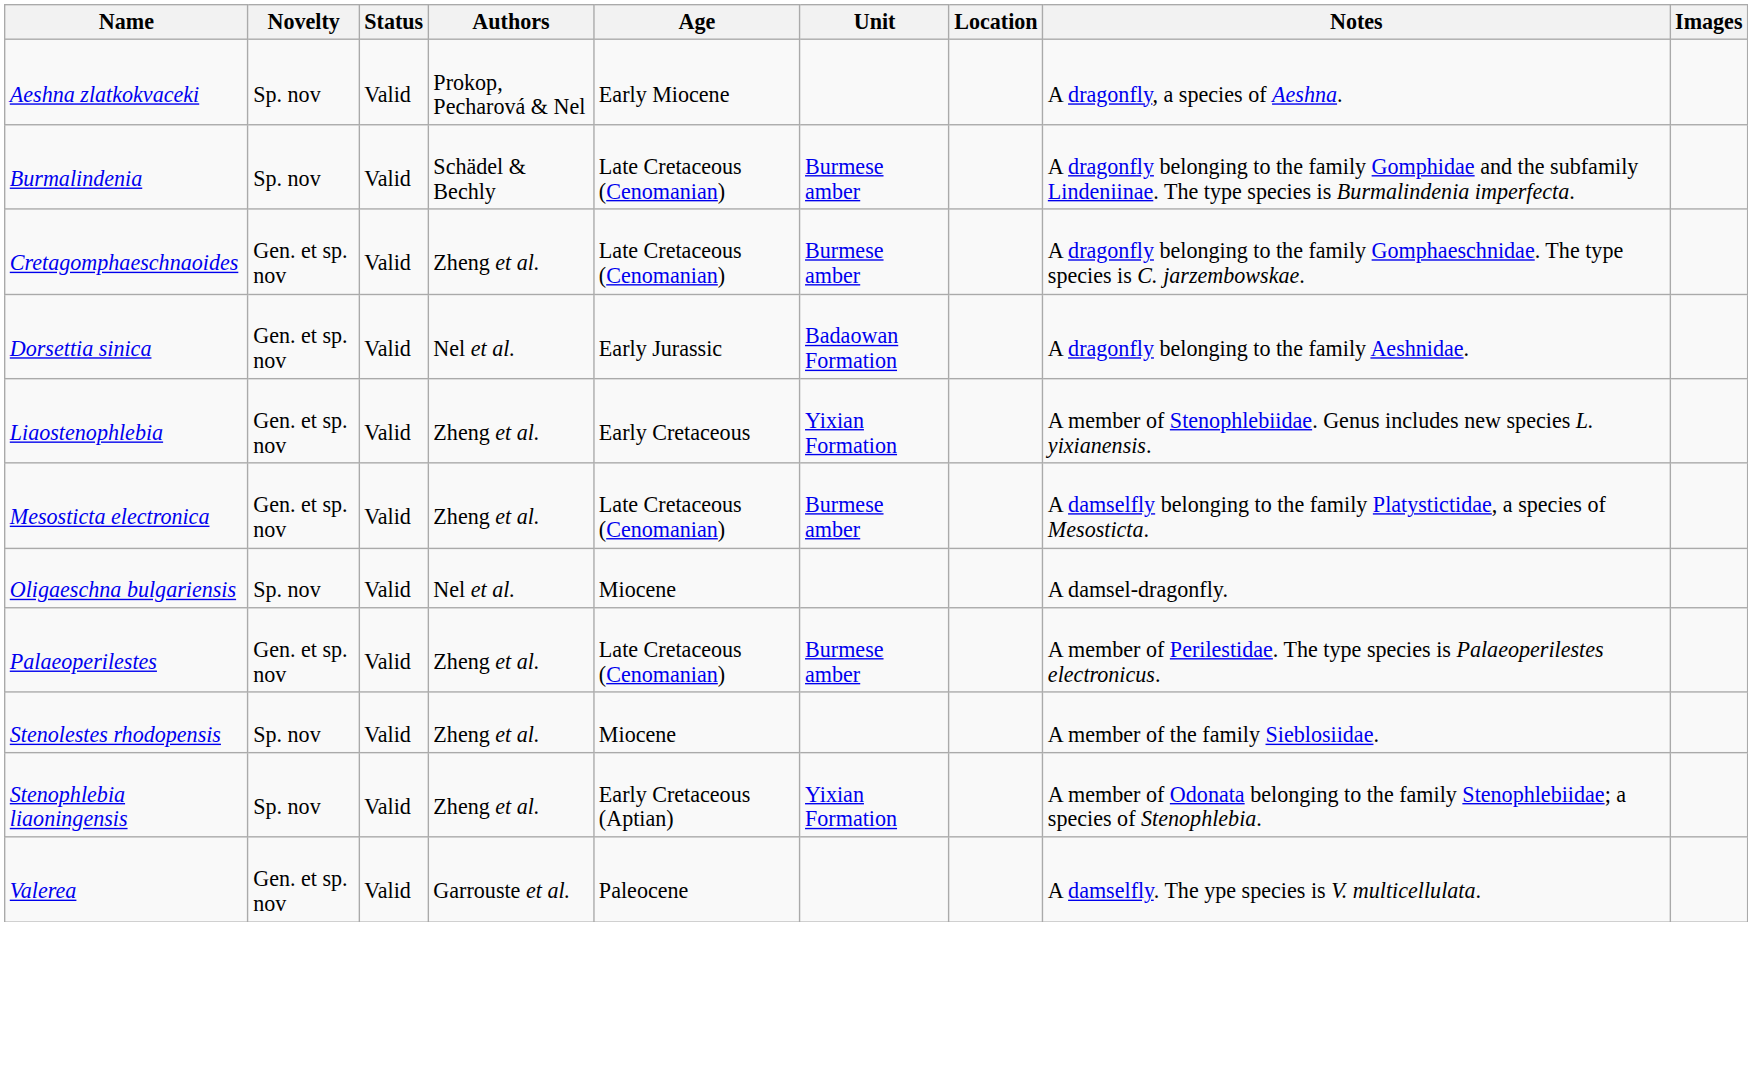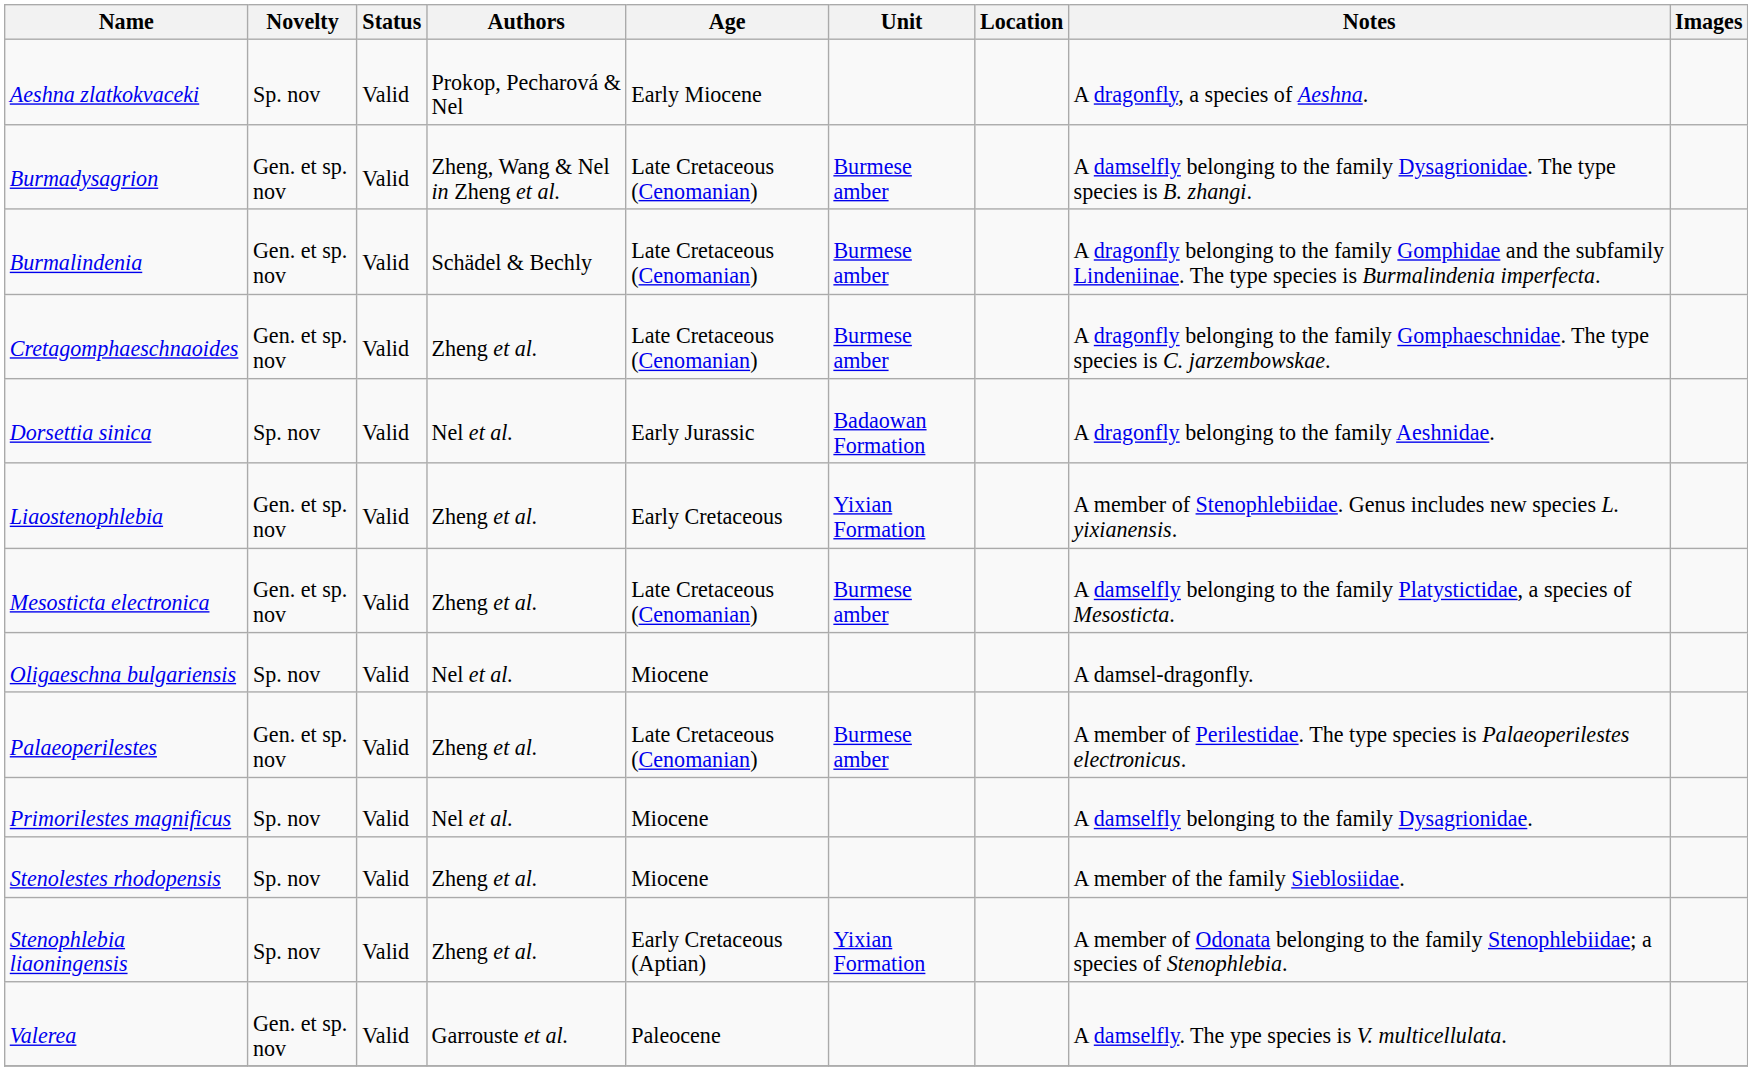+ row: Burmadysagrion | Gen. et sp. nov | Valid | Zheng, Wang & Nel in Zheng et al. | Late Cretaceous (Cenomanian) | Burmese amber | A damselfly belonging to the family Dysagrionidae. The type species is B. zhangi.
Burmalindenia | Novelty: Sp. nov -> Gen. et sp. nov
Dorsettia sinica | Novelty: Gen. et sp. nov -> Sp. nov
+ row: Primorilestes magnificus | Sp. nov | Valid | Nel et al. | Miocene | A damselfly belonging to the family Dysagrionidae.
